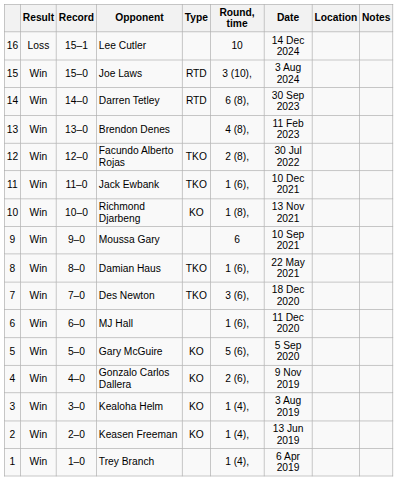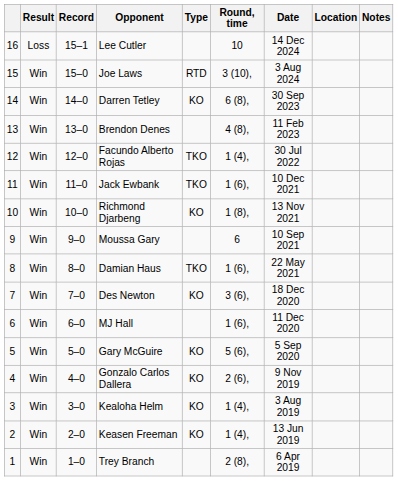Darren Tetley | Type: RTD -> KO
Facundo Alberto Rojas | Round, time: 2 (8), -> 1 (4),
Des Newton | Type: TKO -> KO
Trey Branch | Round, time: 1 (4), -> 2 (8),
